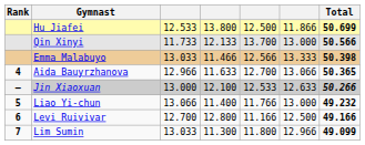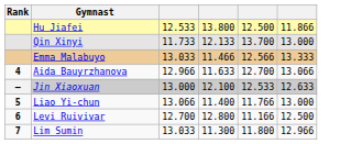- column: Total | 50.699 | 50.566 | 50.398 | 50.365 | 50.266 | 49.232 | 49.166 | 49.099
